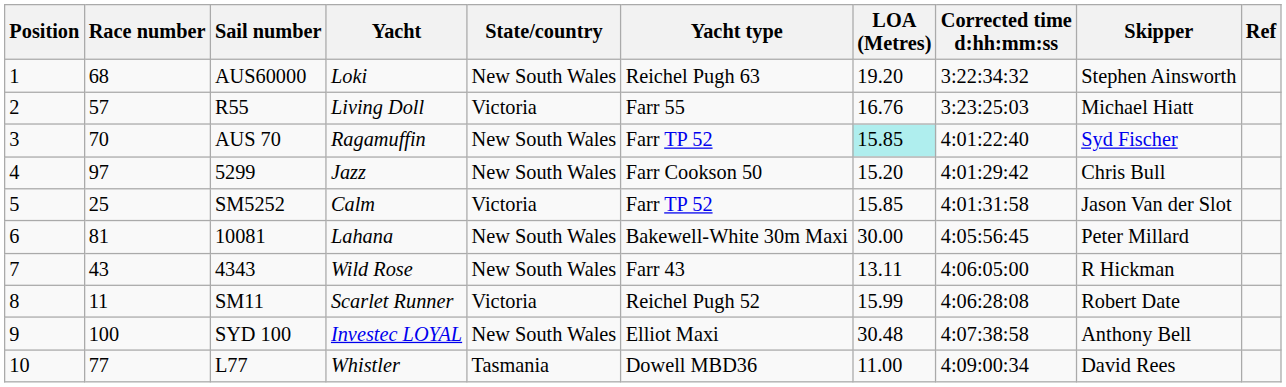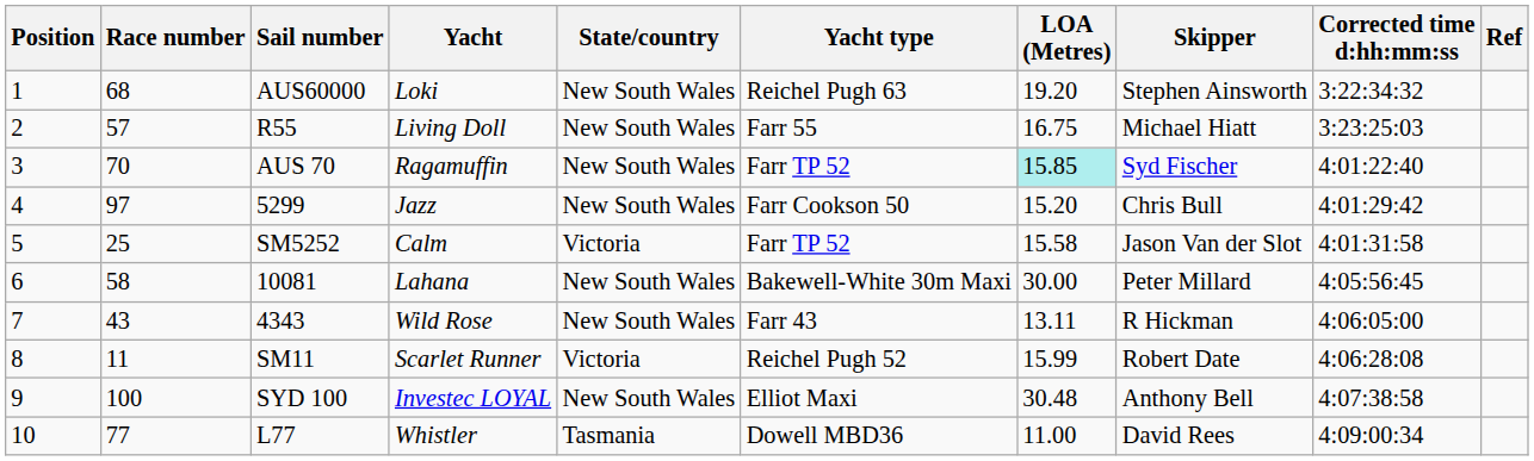columns swapped: Skipper <-> Corrected time d:hh:mm:ss
R55 | State/country: Victoria -> New South Wales
R55 | LOA (Metres): 16.76 -> 16.75
SM5252 | LOA (Metres): 15.85 -> 15.58
10081 | Race number: 81 -> 58
